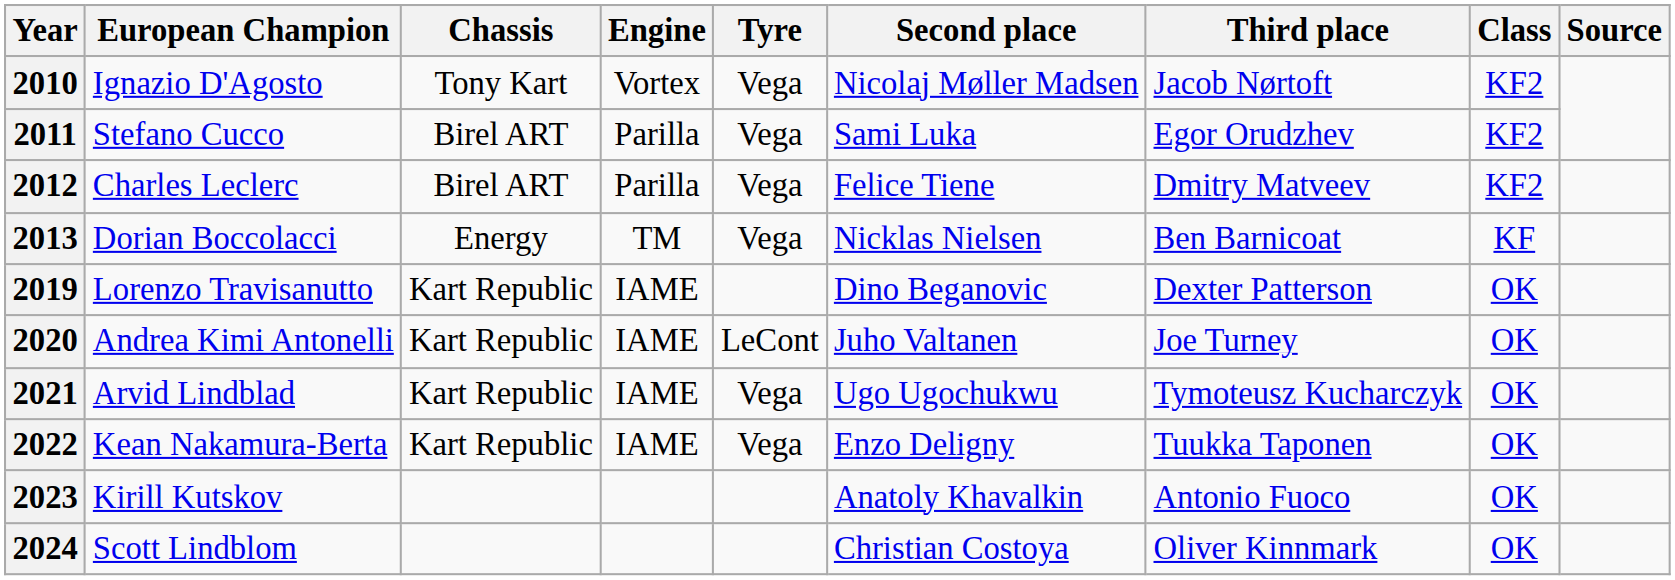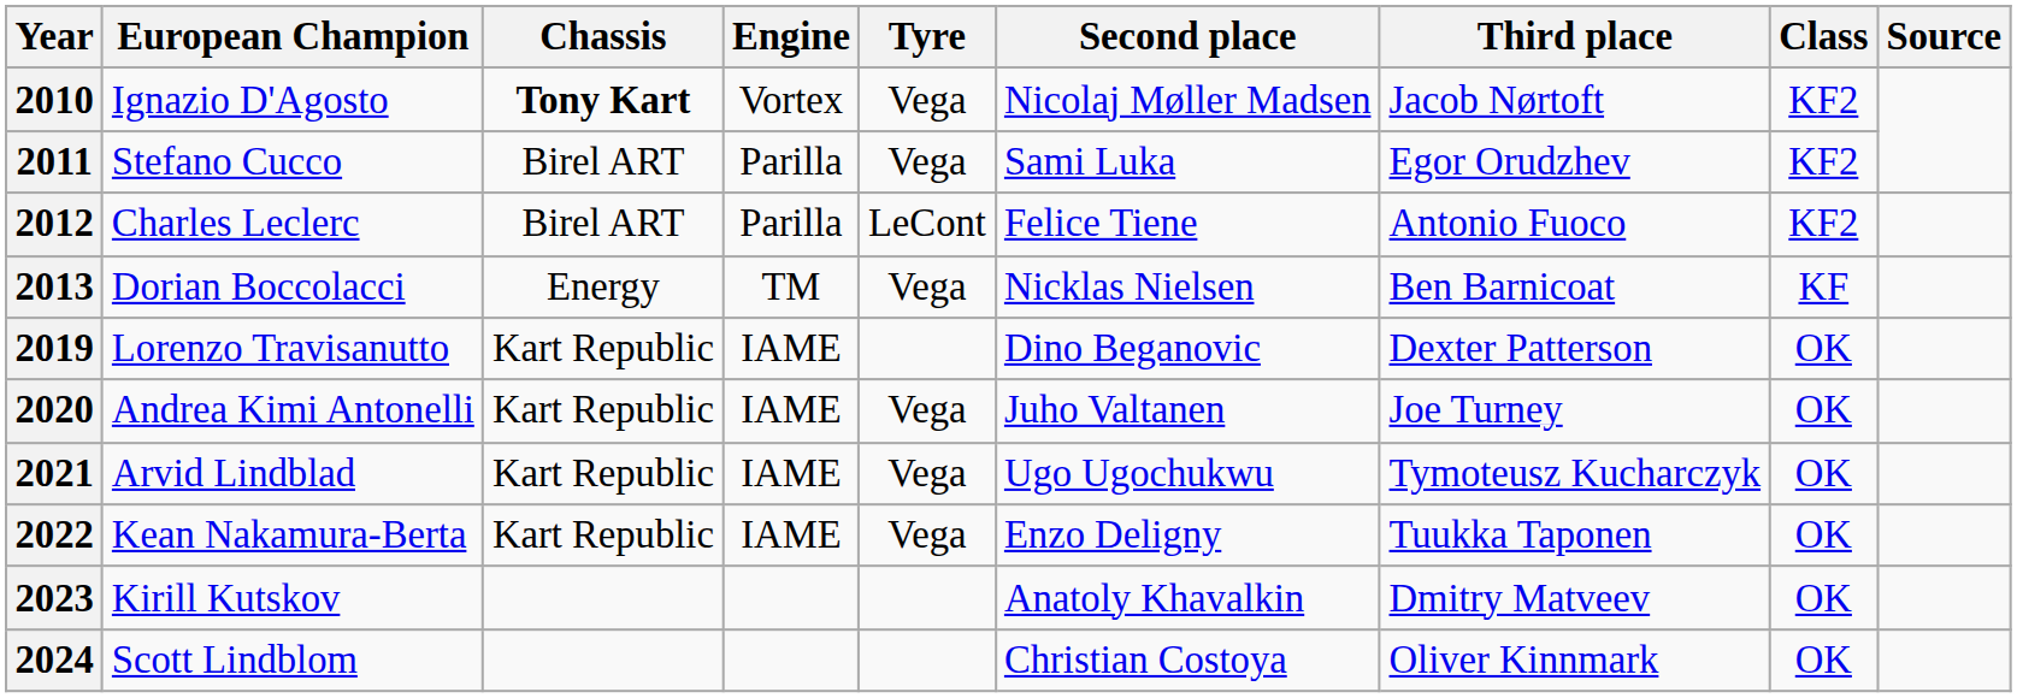2010 | Chassis: normal -> bold
2012 | Tyre: Vega -> LeCont
2012 | Third place: Dmitry Matveev -> Antonio Fuoco
2020 | Tyre: LeCont -> Vega
2023 | Third place: Antonio Fuoco -> Dmitry Matveev
